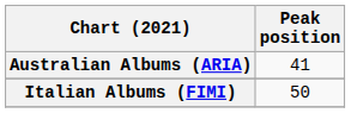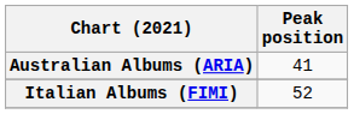Italian Albums (FIMI) | Peak position: 50 -> 52
